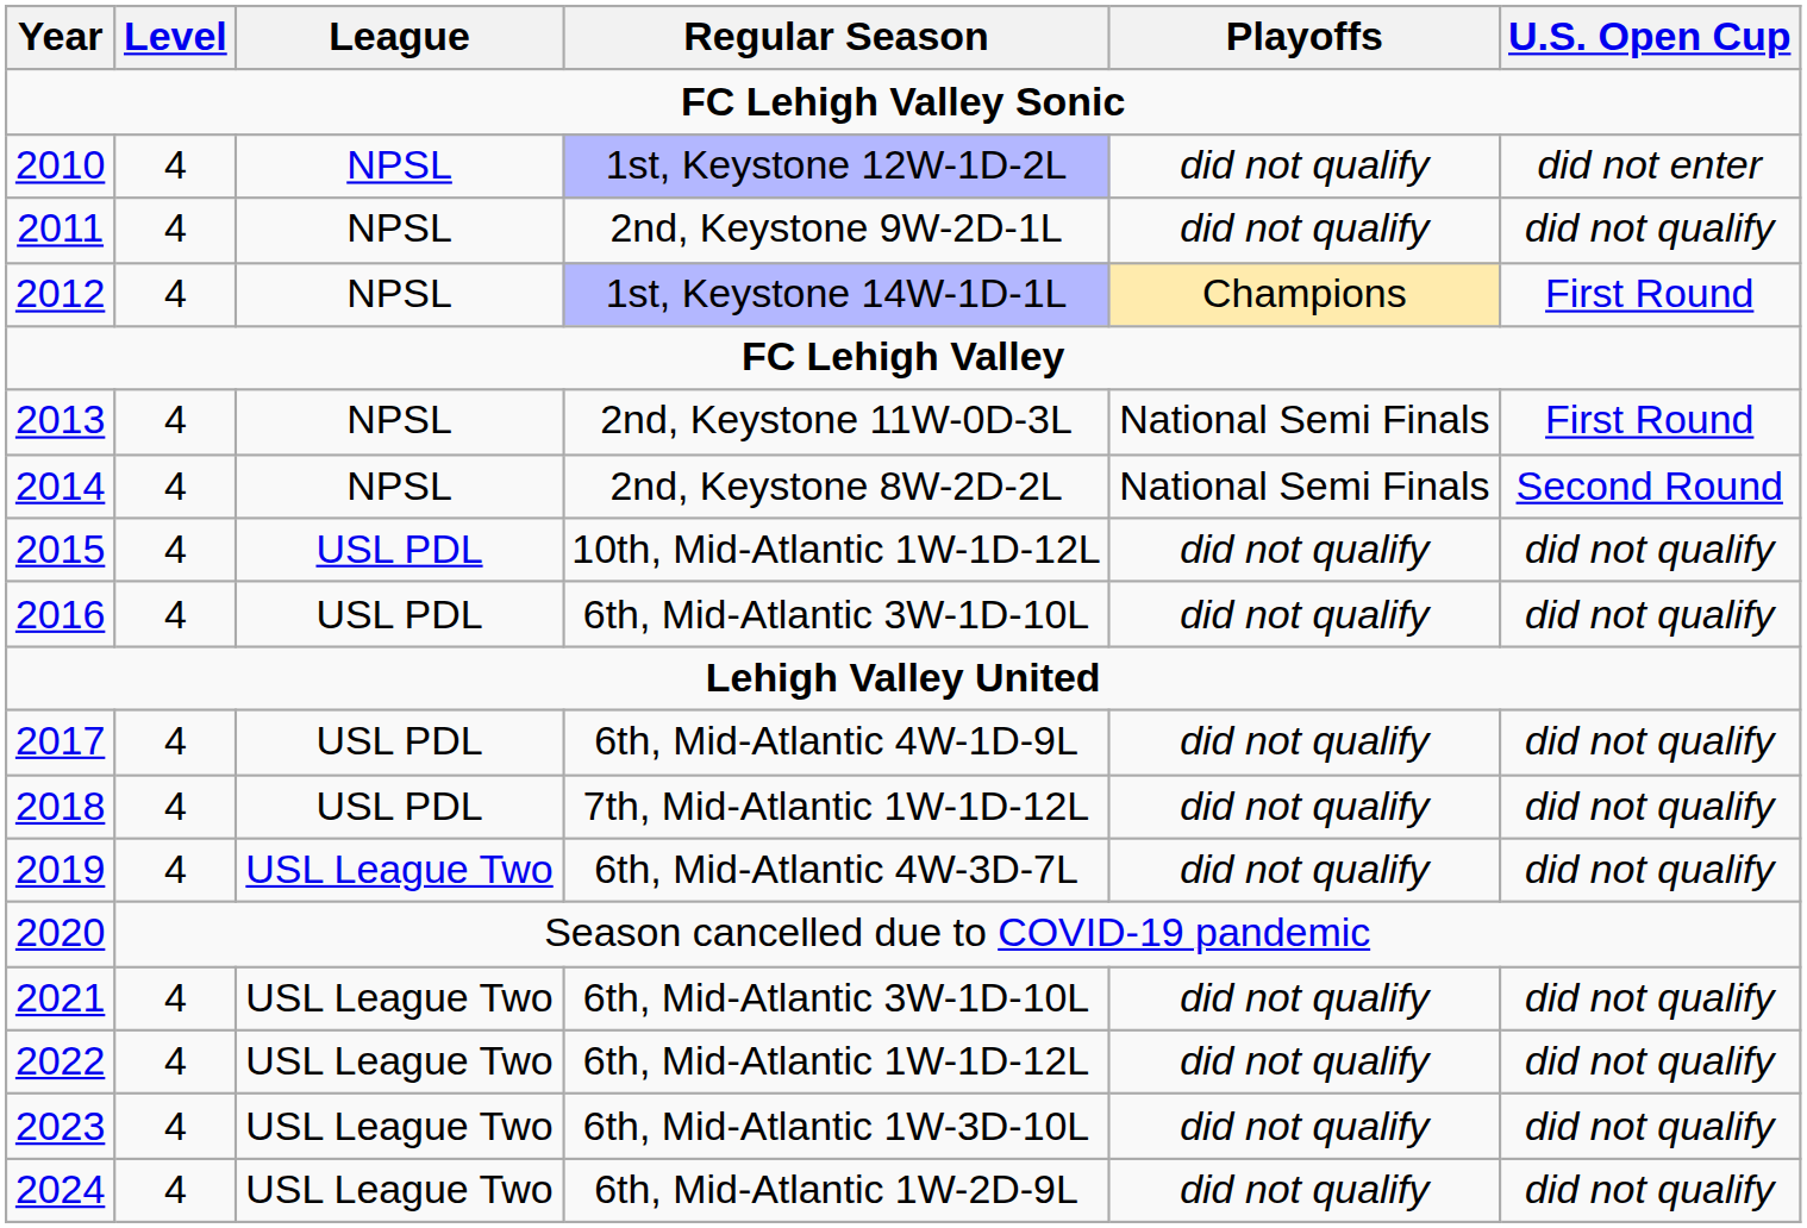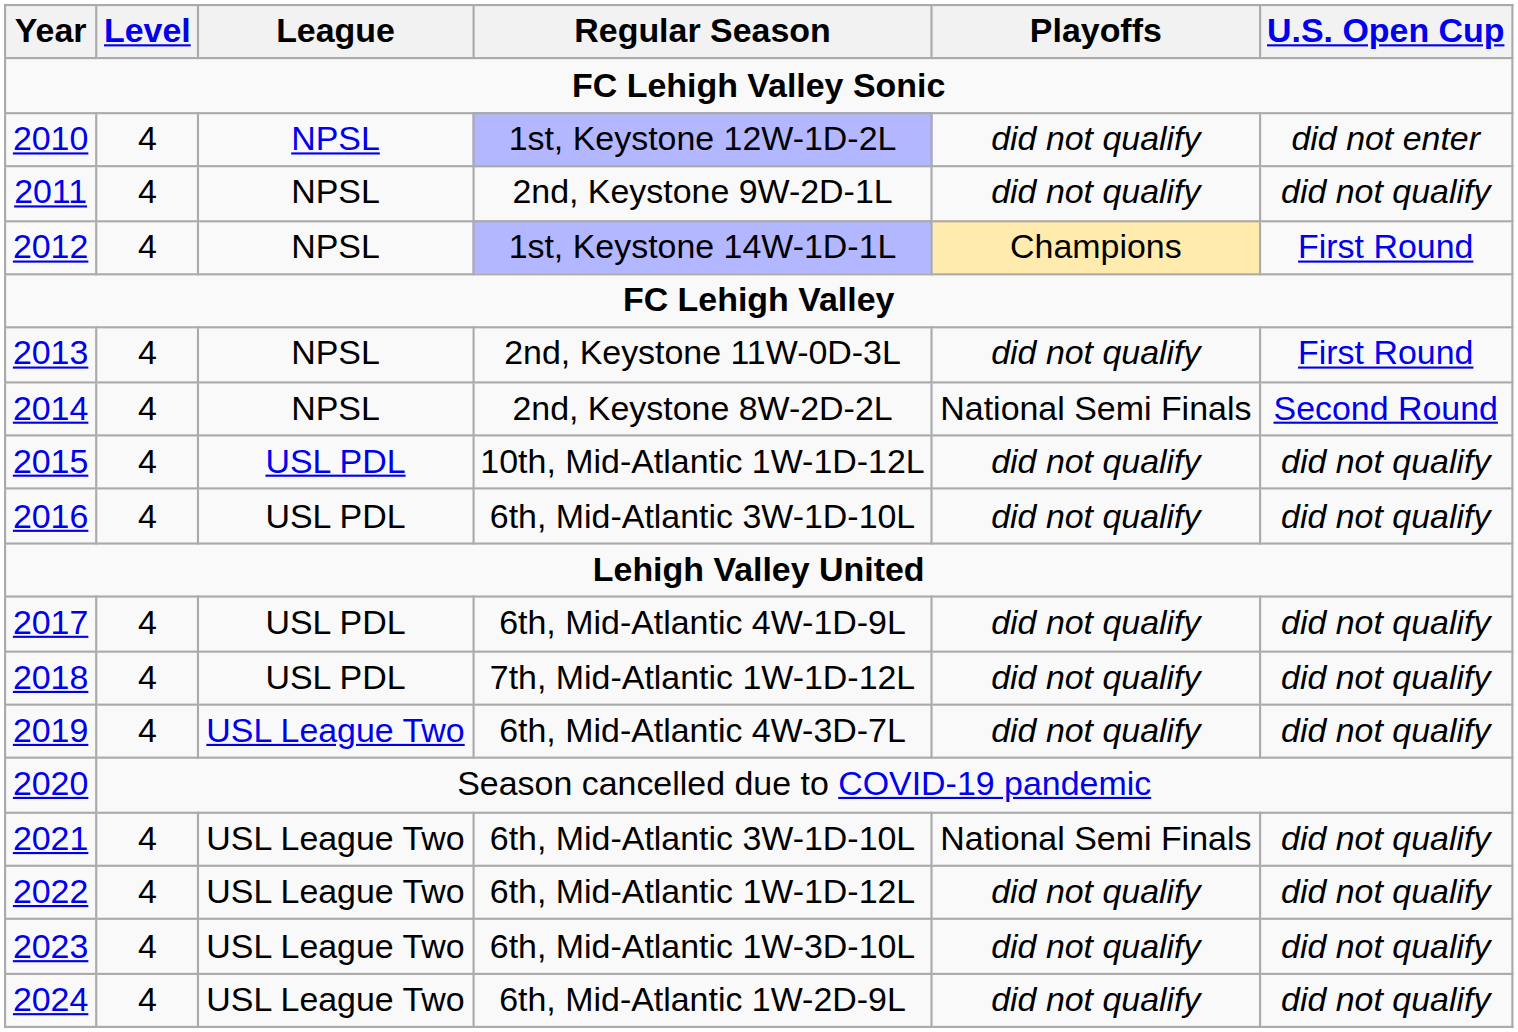2nd, Keystone 11W-0D-3L | Playoffs: National Semi Finals -> did not qualify
2021 / 6th, Mid-Atlantic 3W-1D-10L | Playoffs: did not qualify -> National Semi Finals
